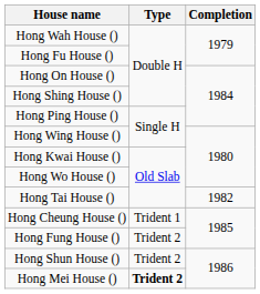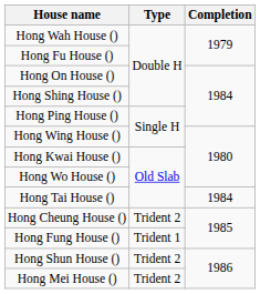Hong Tai House () | Completion: 1982 -> 1984
Hong Cheung House () | Type: Trident 1 -> Trident 2
Hong Fung House () | Type: Trident 2 -> Trident 1
Hong Mei House () | Type: bold -> normal
